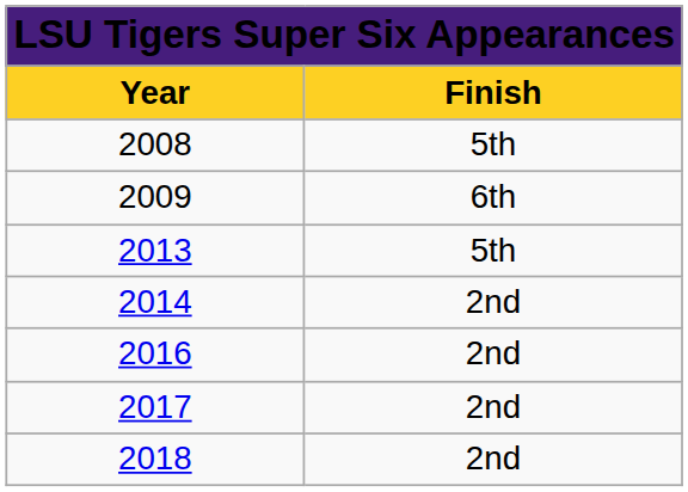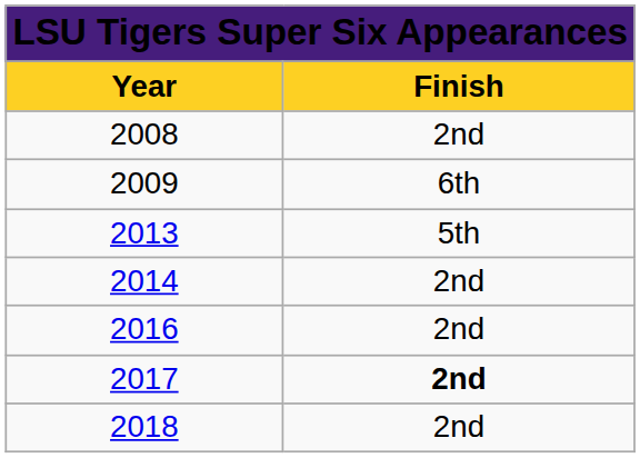2008 | column 2: 5th -> 2nd
2017 | column 2: normal -> bold
